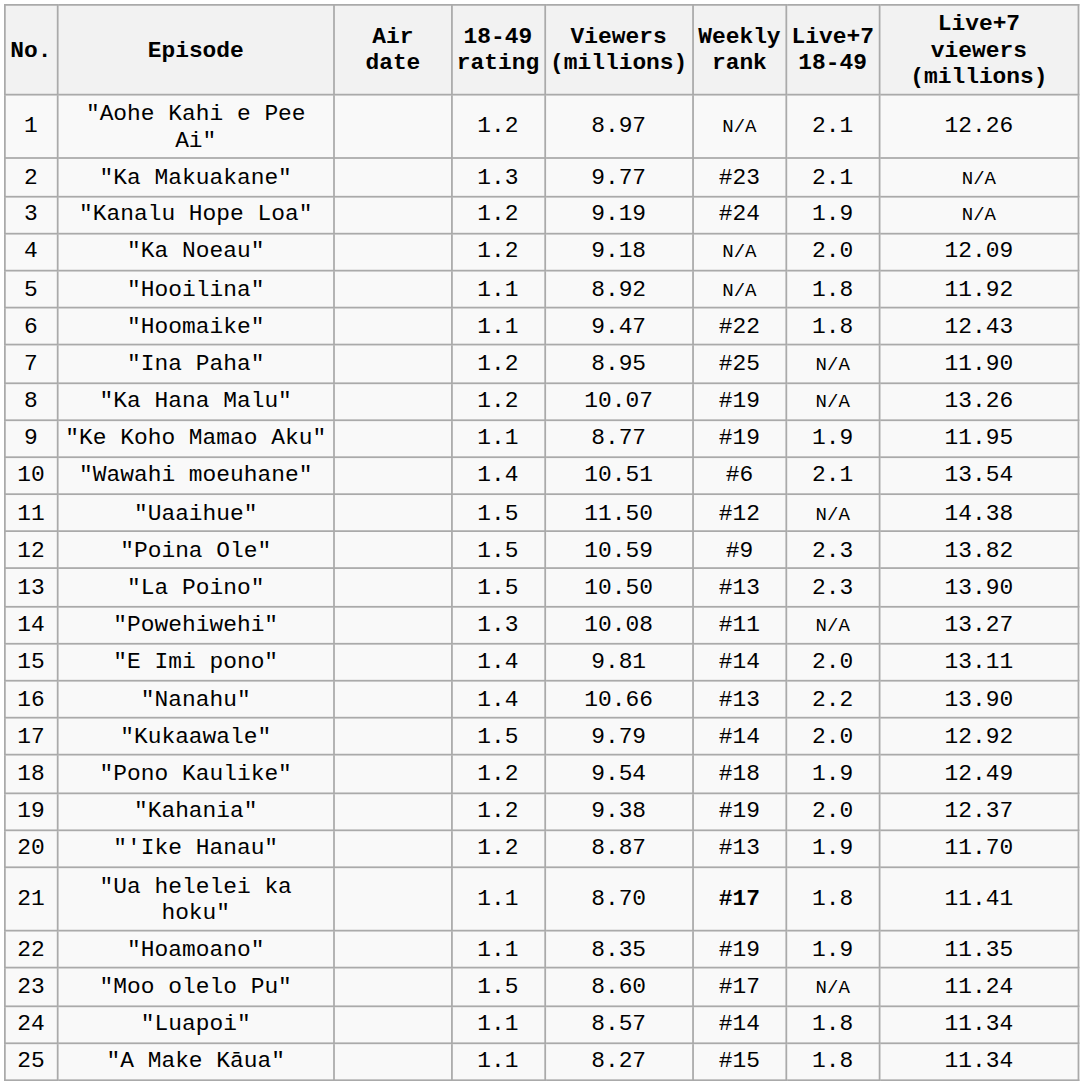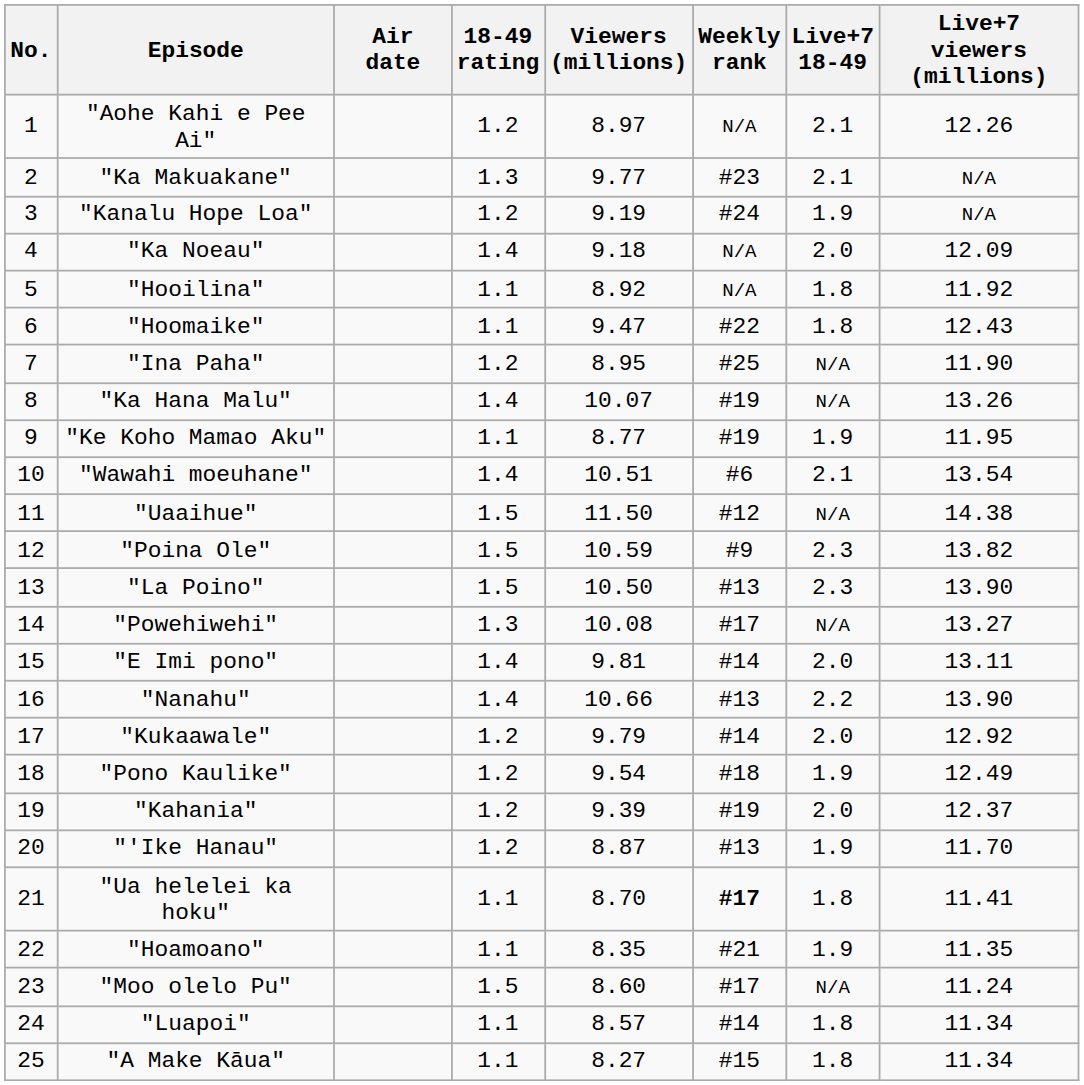"Ka Noeau" | 18-49 rating: 1.2 -> 1.4
"Ka Hana Malu" | 18-49 rating: 1.2 -> 1.4
"Powehiwehi" | Weekly rank: #11 -> #17
"Kukaawale" | 18-49 rating: 1.5 -> 1.2
"Kahania" | Viewers (millions): 9.38 -> 9.39
"Hoamoano" | Weekly rank: #19 -> #21
